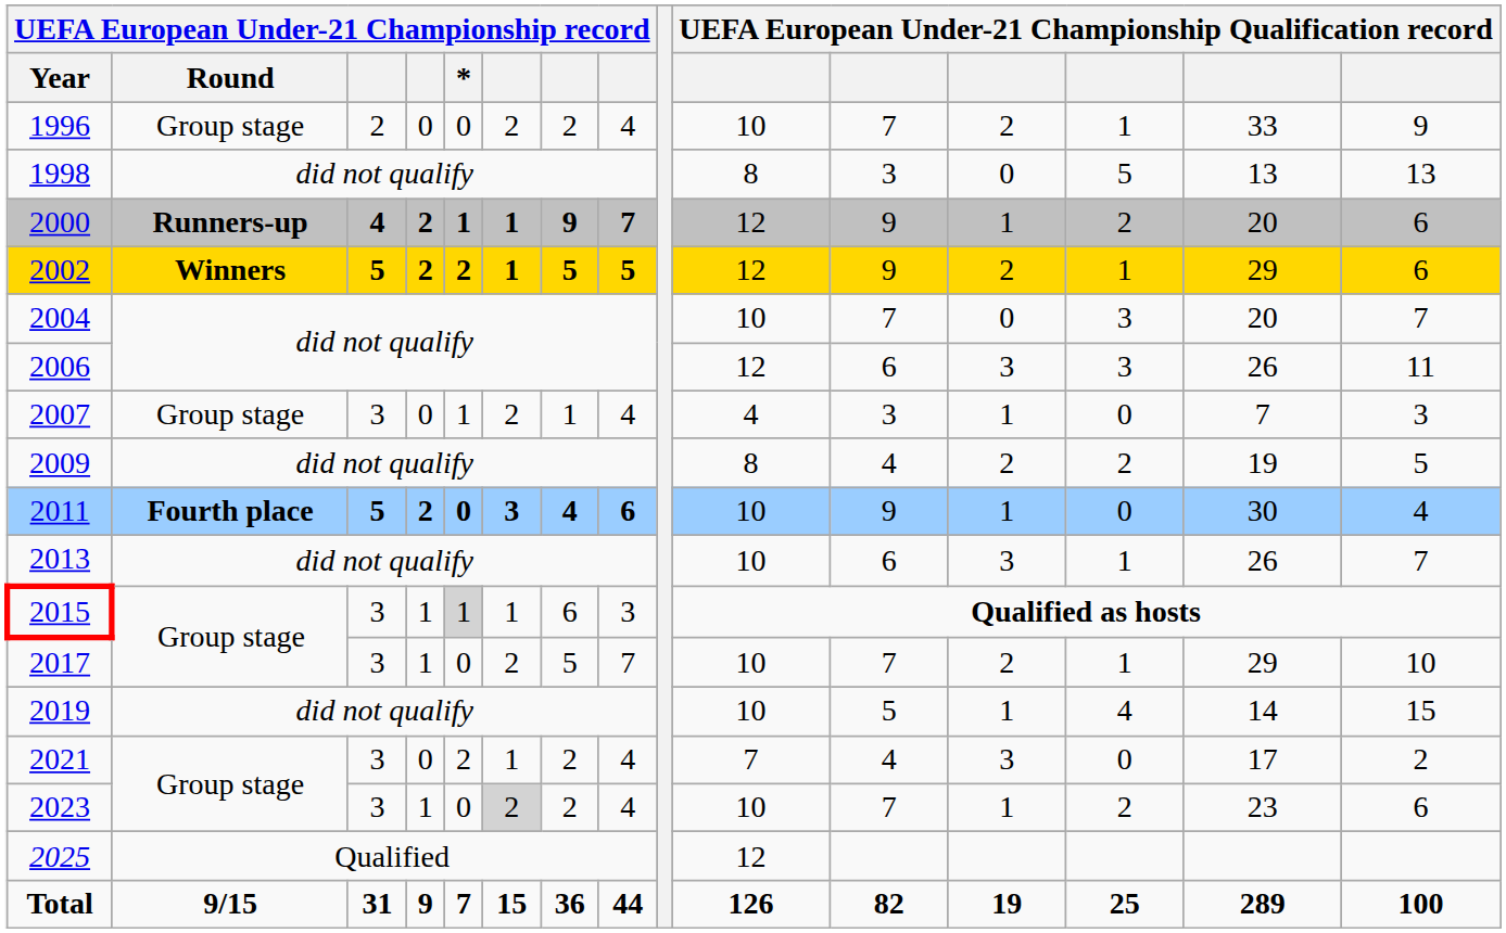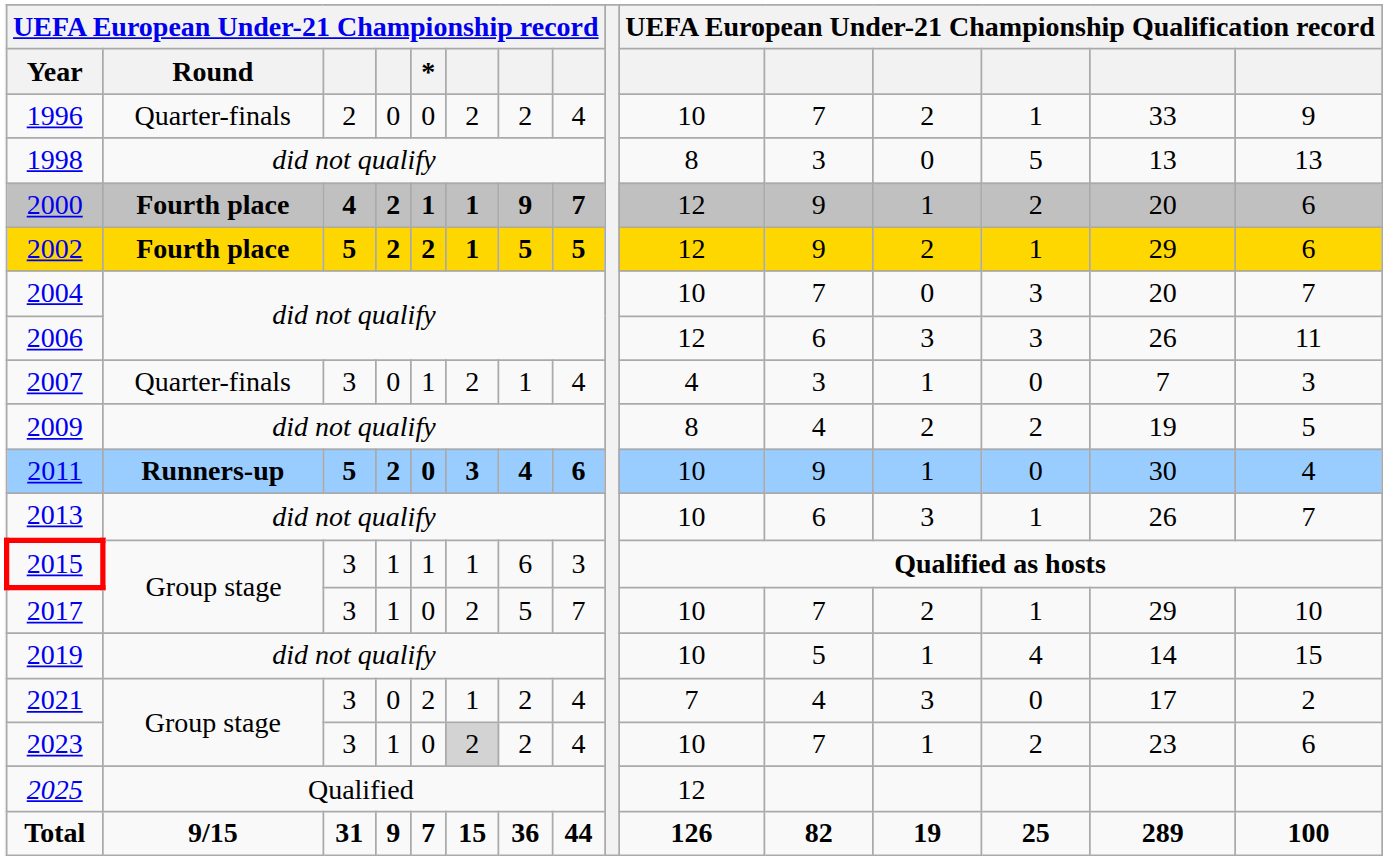1996 | UEFA European Under-21 Championship record / Round: Group stage -> Quarter-finals
2000 | UEFA European Under-21 Championship record / Round: Runners-up -> Fourth place
2002 | UEFA European Under-21 Championship record / Round: Winners -> Fourth place
2007 | UEFA European Under-21 Championship record / Round: Group stage -> Quarter-finals
2011 | UEFA European Under-21 Championship record / Round: Fourth place -> Runners-up
2015 | UEFA European Under-21 Championship record / *: lightgrey background -> no background
